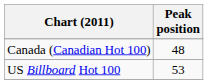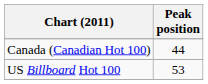Canada (Canadian Hot 100) | Peak position: 48 -> 44
